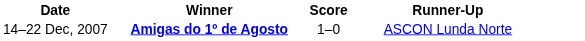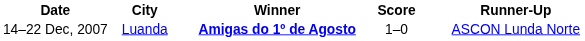+ column: City | Luanda
